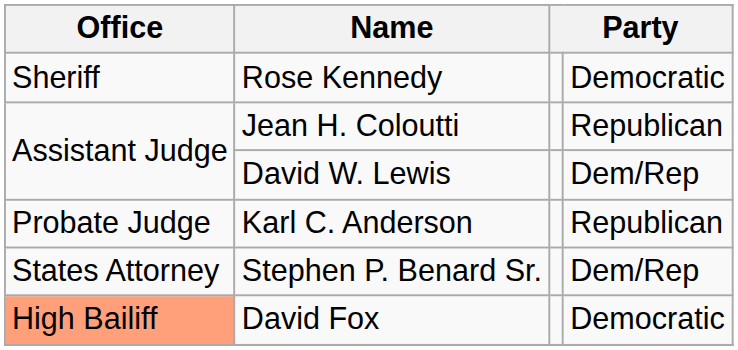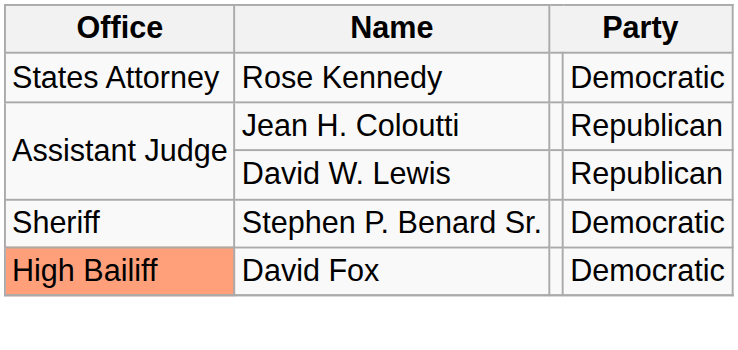Rose Kennedy | Office: Sheriff -> States Attorney
David W. Lewis | column 4: Dem/Rep -> Republican
- row: Probate Judge | Karl C. Anderson | Republican
Stephen P. Benard Sr. | Office: States Attorney -> Sheriff
Stephen P. Benard Sr. | column 4: Dem/Rep -> Democratic
